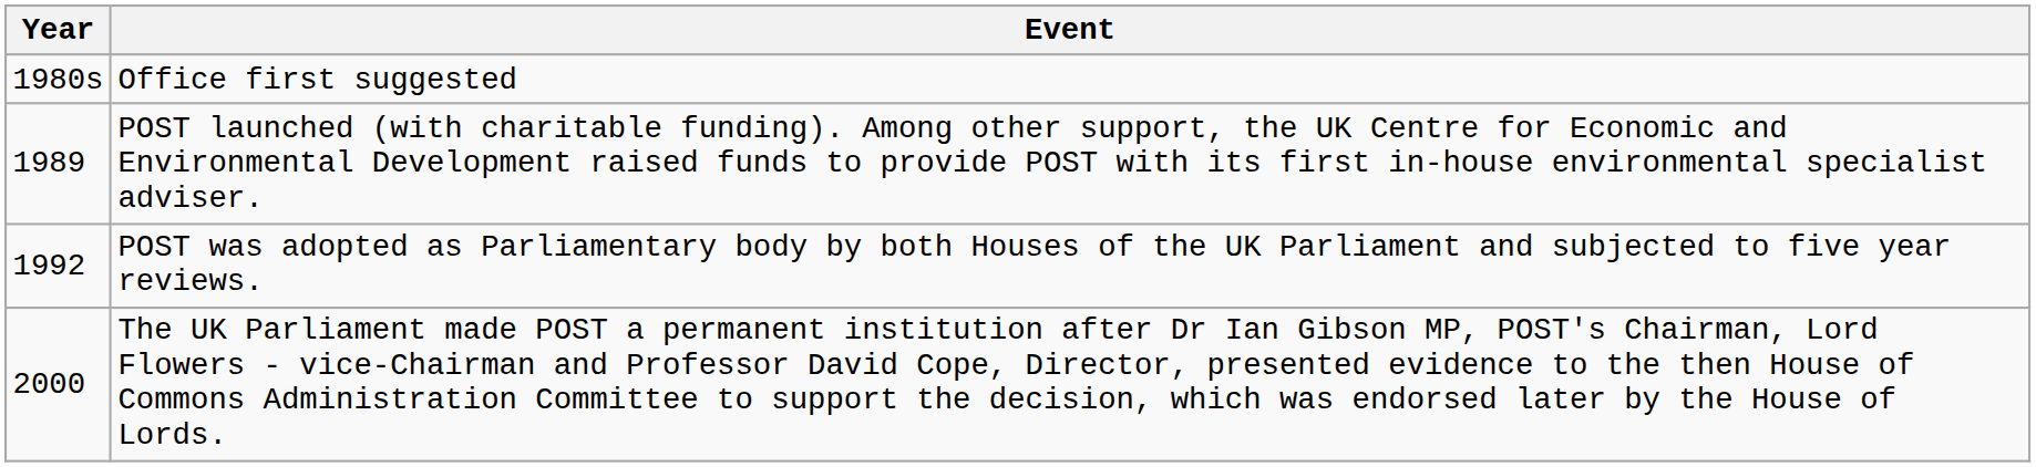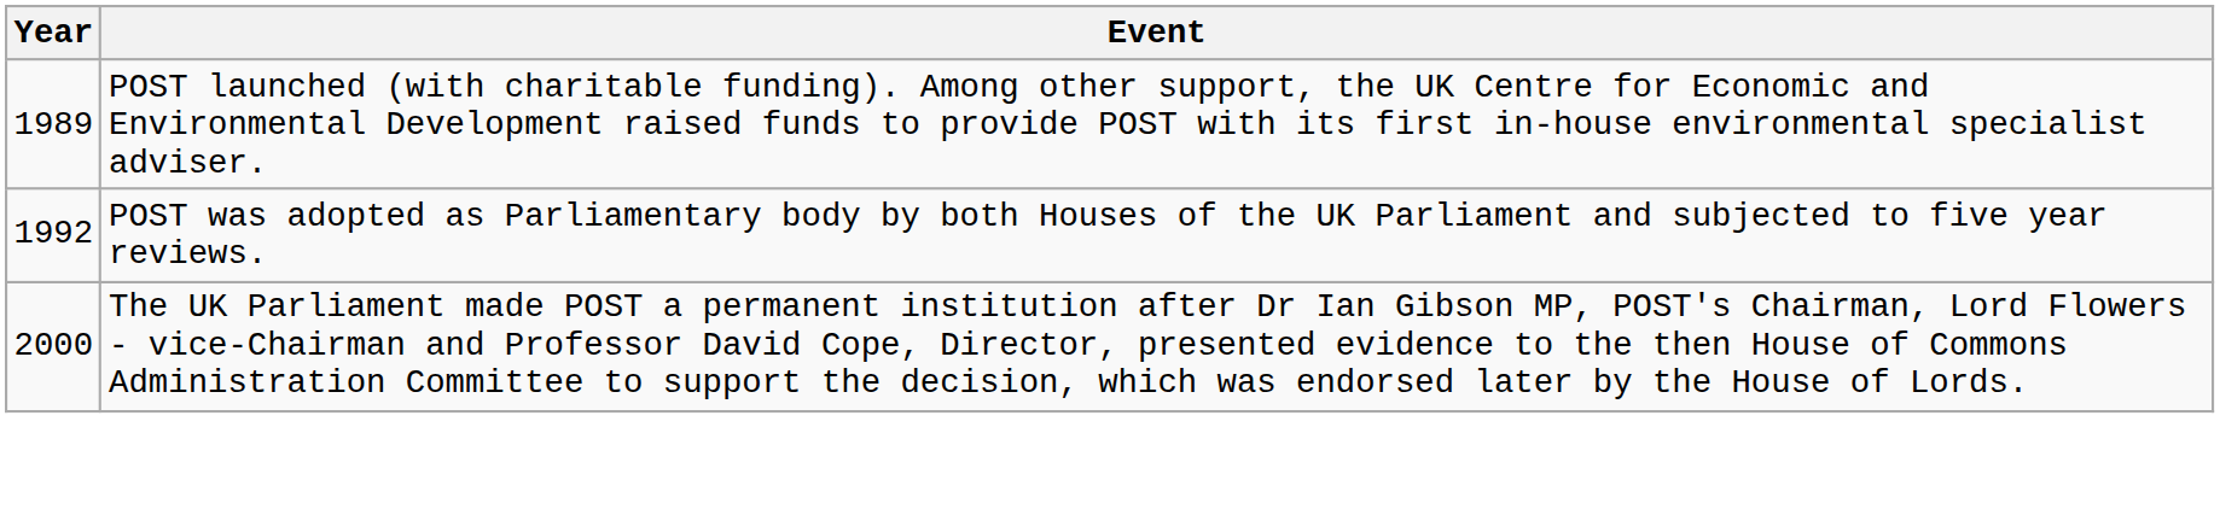- row: 1980s | Office first suggested
